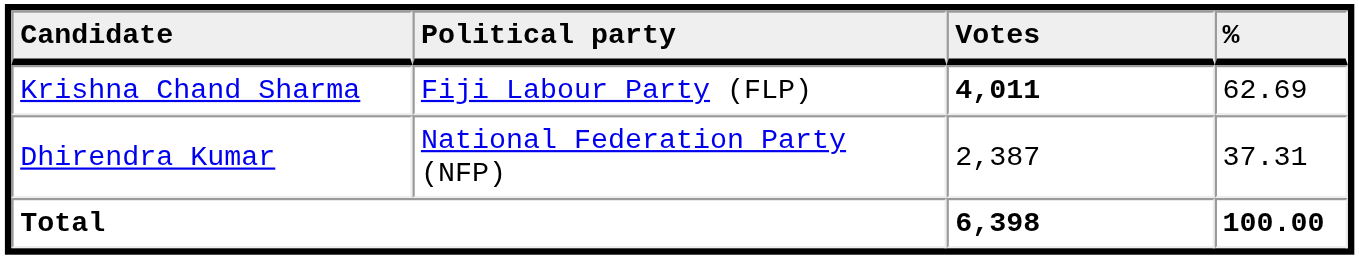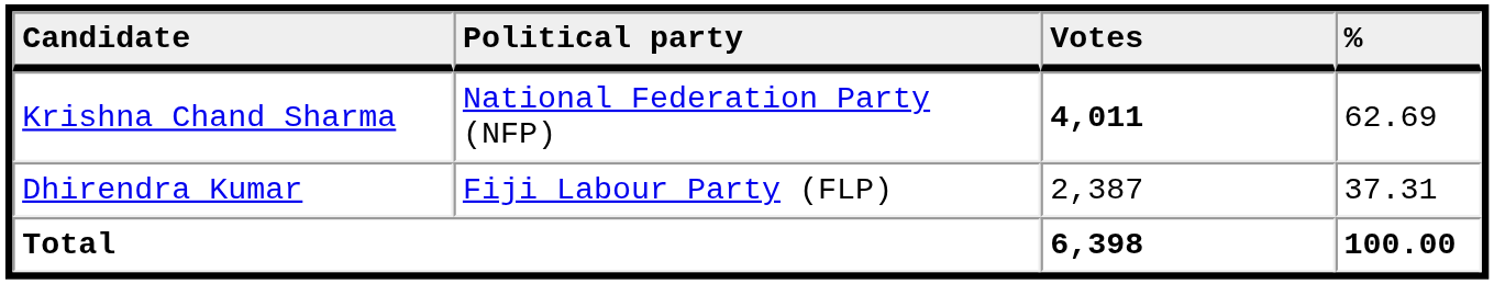Krishna Chand Sharma | Political party: Fiji Labour Party (FLP) -> National Federation Party (NFP)
Dhirendra Kumar | Political party: National Federation Party (NFP) -> Fiji Labour Party (FLP)
